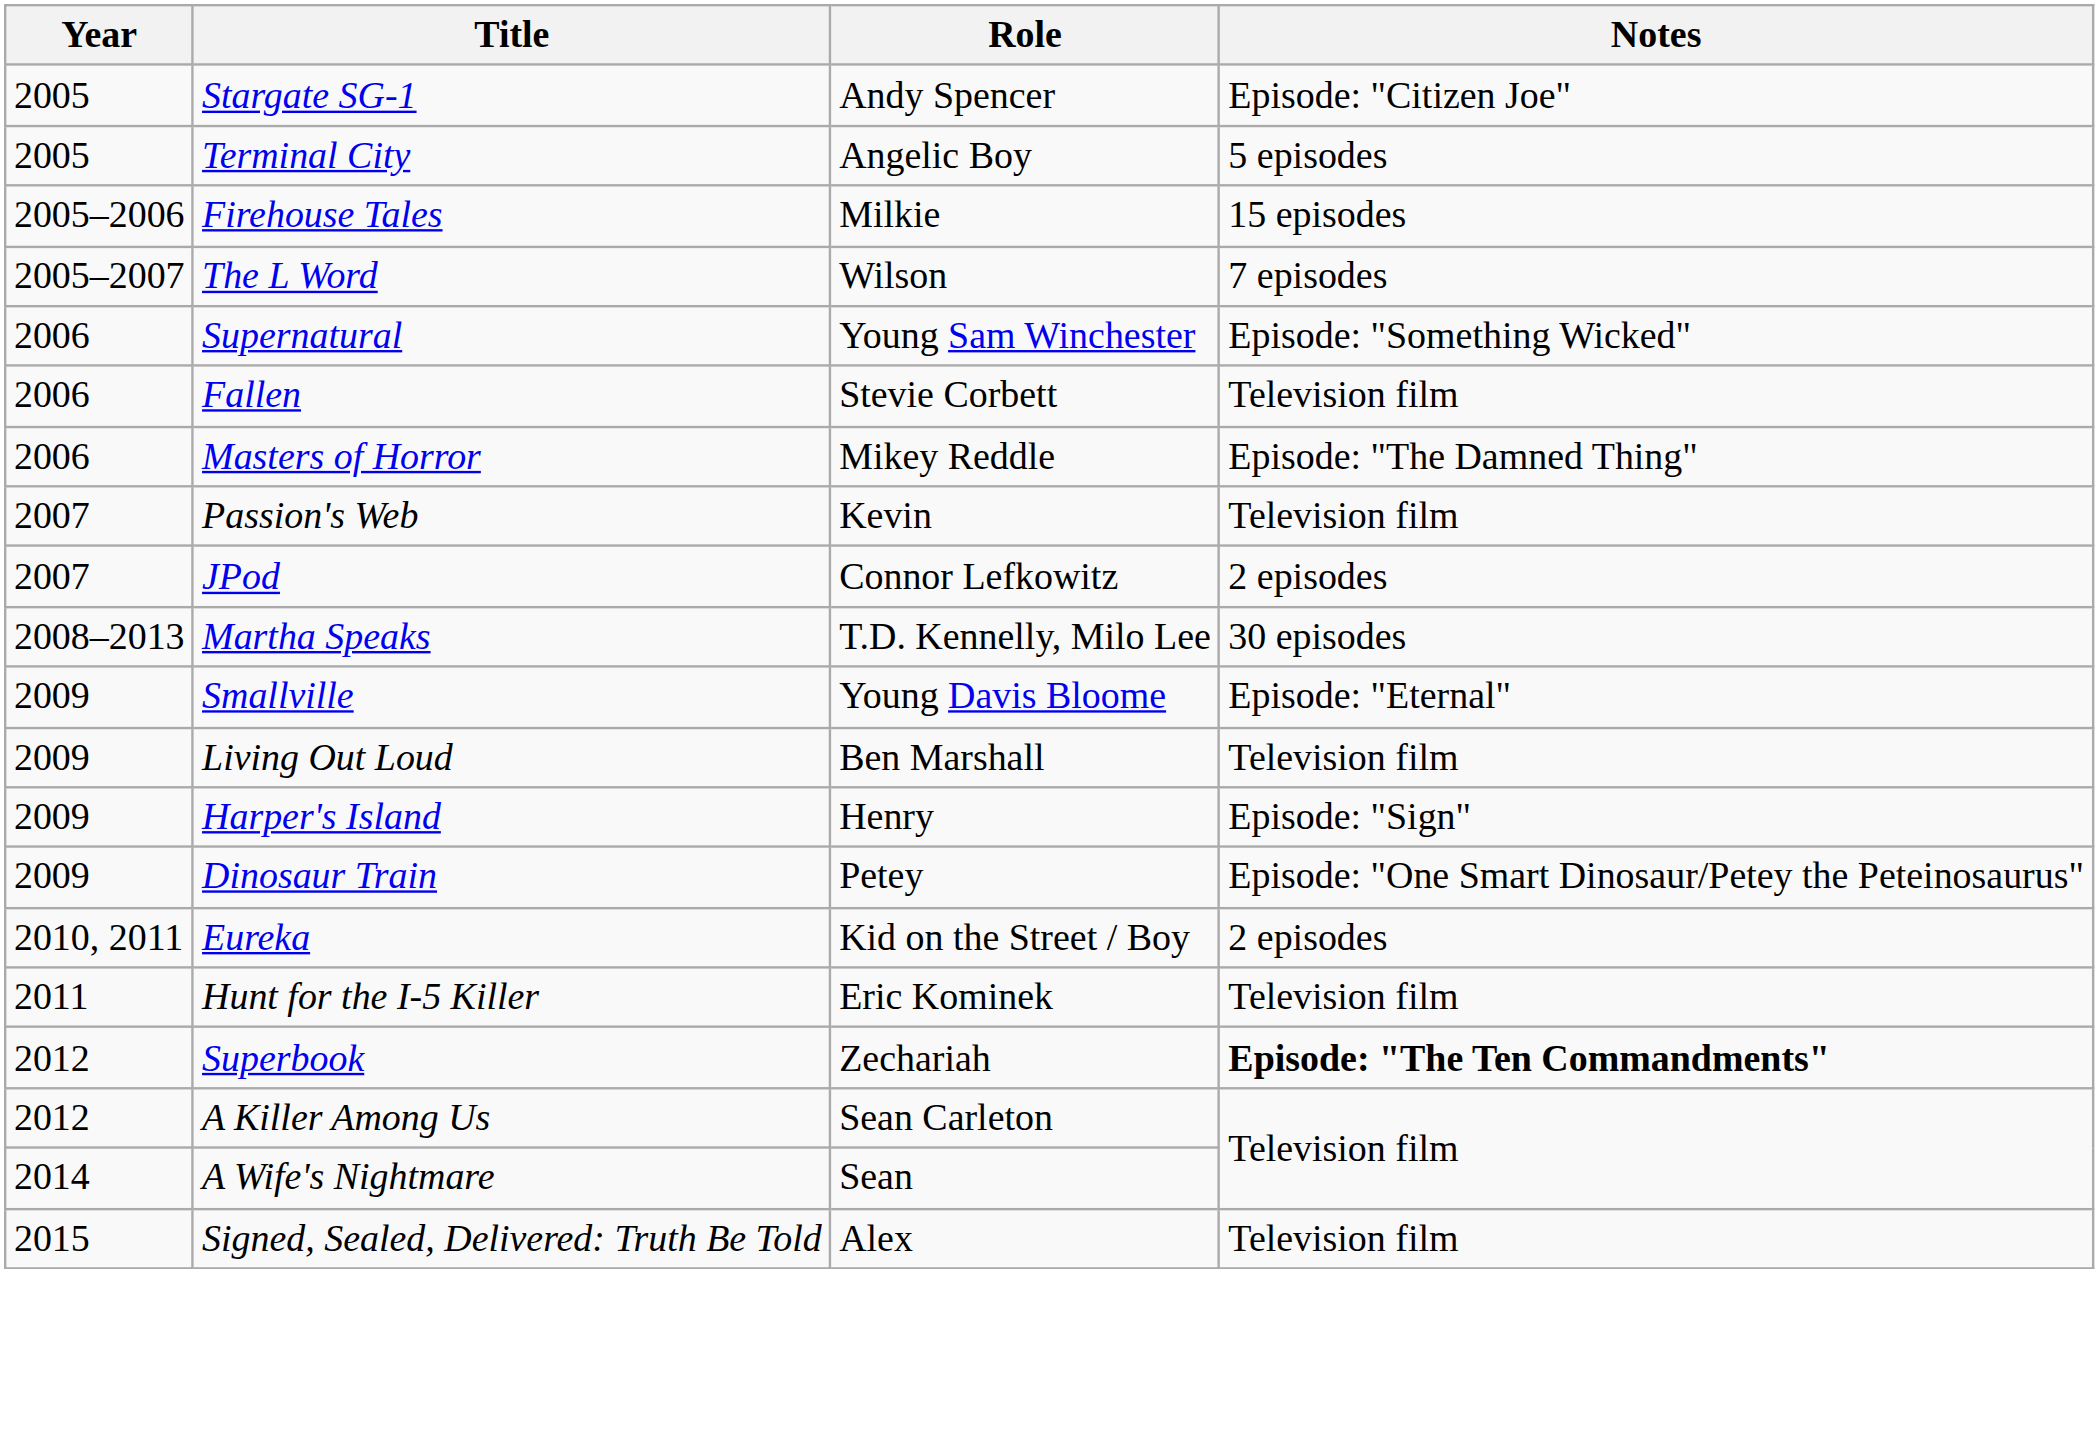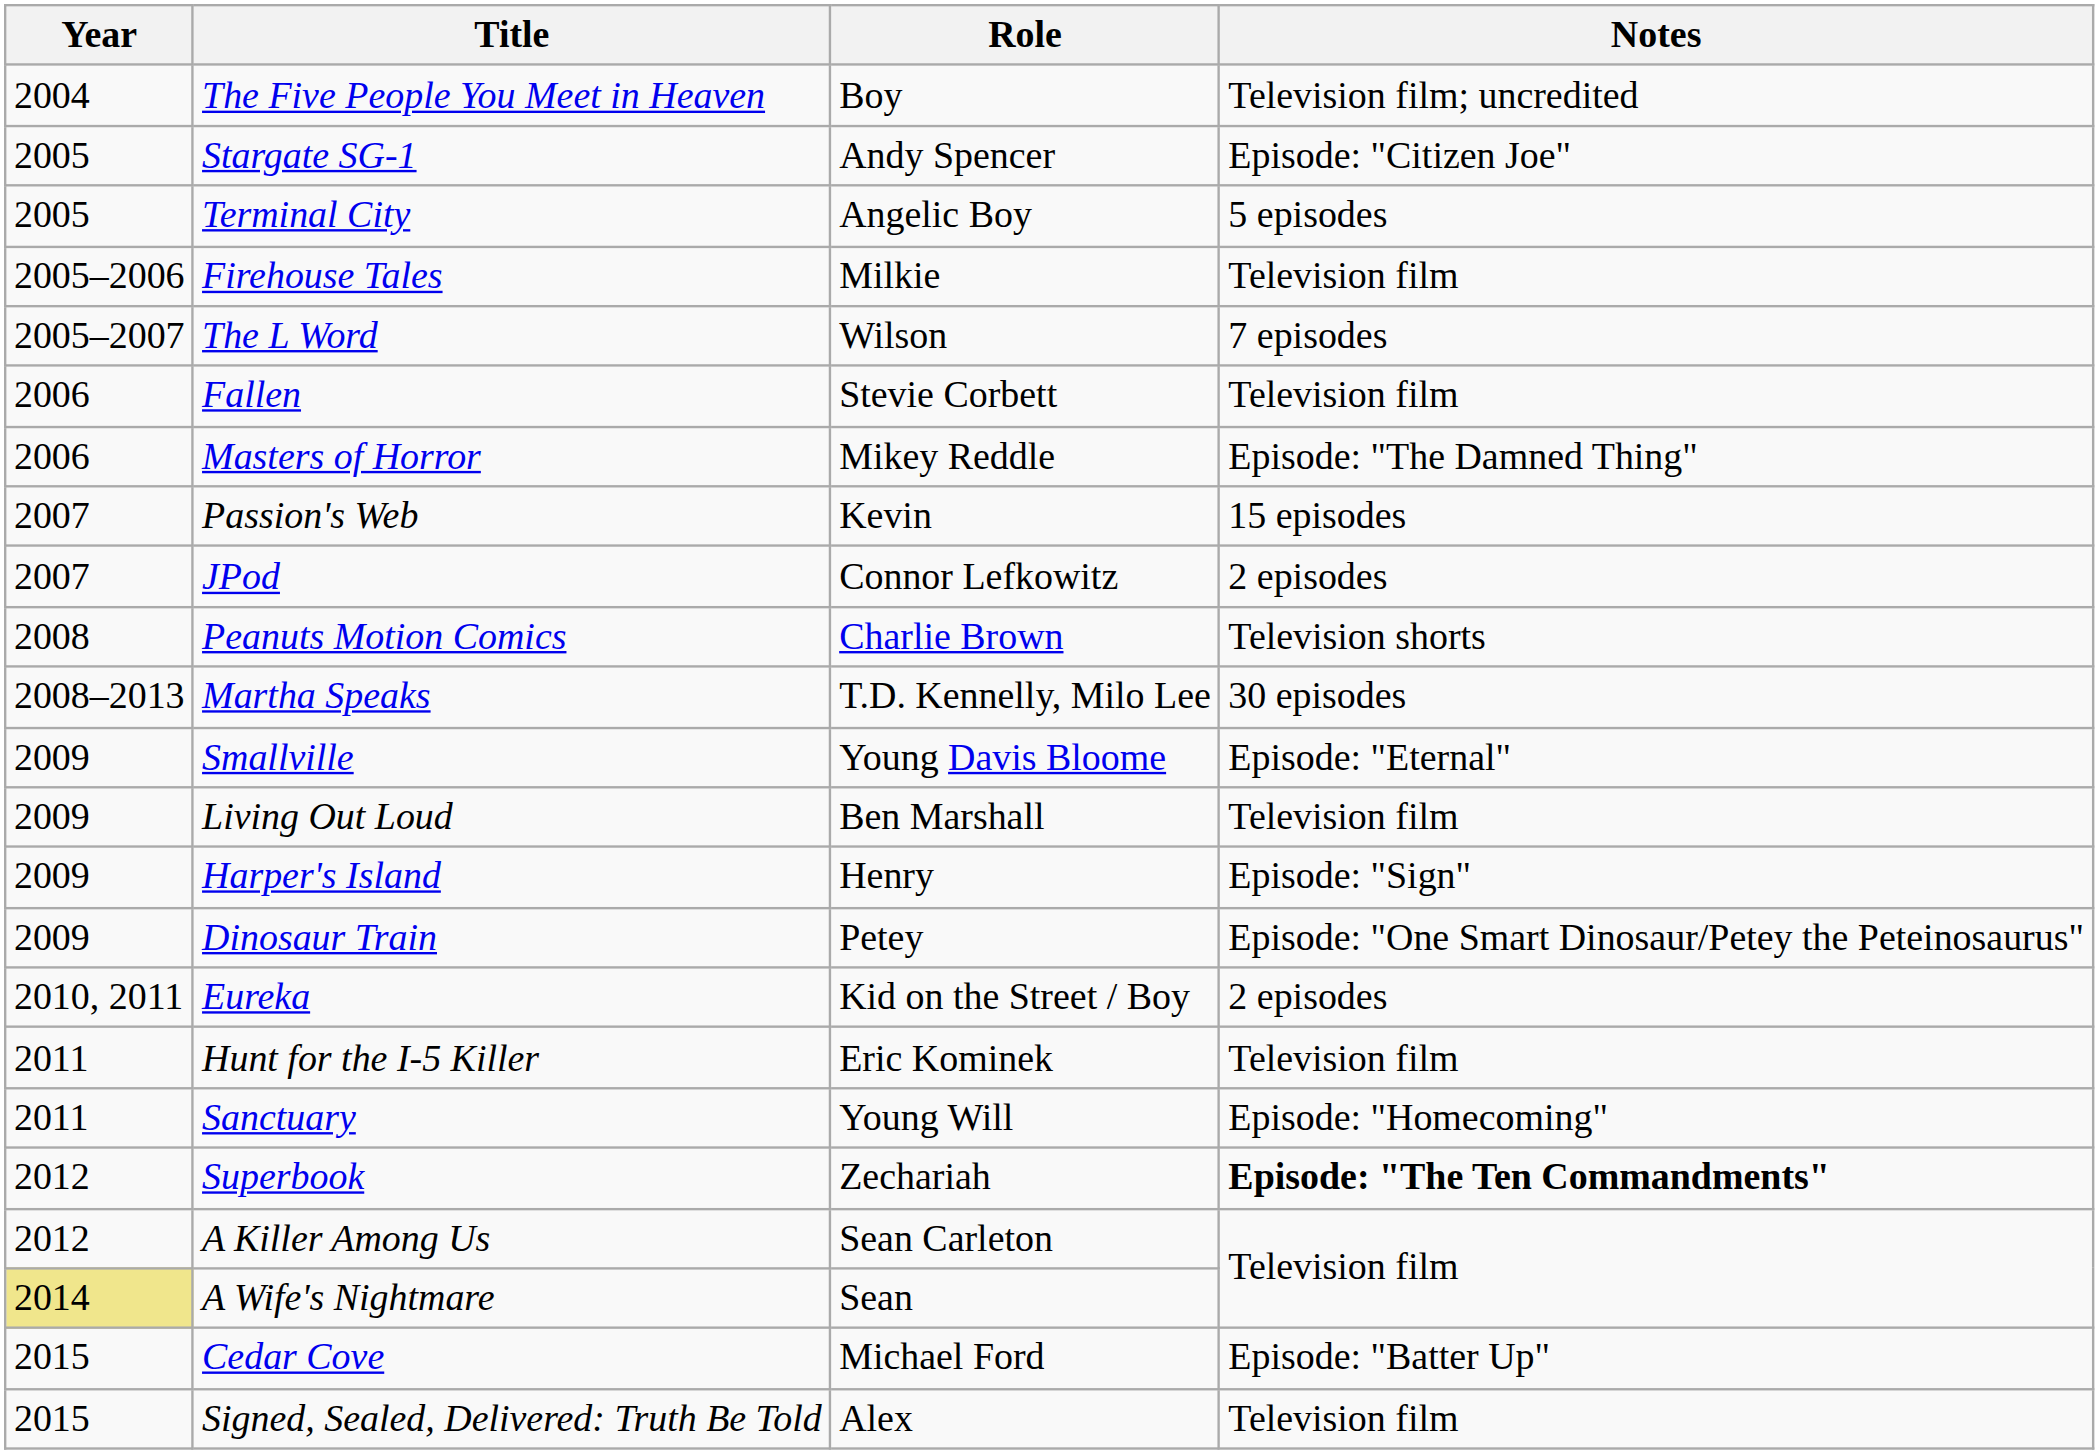+ row: 2004 | The Five People You Meet in Heaven | Boy | Television film; uncredited
Firehouse Tales | Notes: 15 episodes -> Television film
- row: 2006 | Supernatural | Young Sam Winchester | Episode: "Something Wicked"
Passion's Web | Notes: Television film -> 15 episodes
+ row: 2008 | Peanuts Motion Comics | Charlie Brown | Television shorts
+ row: 2011 | Sanctuary | Young Will | Episode: "Homecoming"
A Wife's Nightmare | Year: no background -> khaki background
+ row: 2015 | Cedar Cove | Michael Ford | Episode: "Batter Up"
